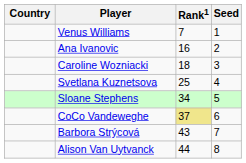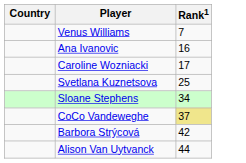- column: Seed | 1 | 2 | 3 | 4 | 5 | 6 | 7 | 8
Caroline Wozniacki | Rank1: 18 -> 17
Barbora Strýcová | Rank1: 43 -> 42
